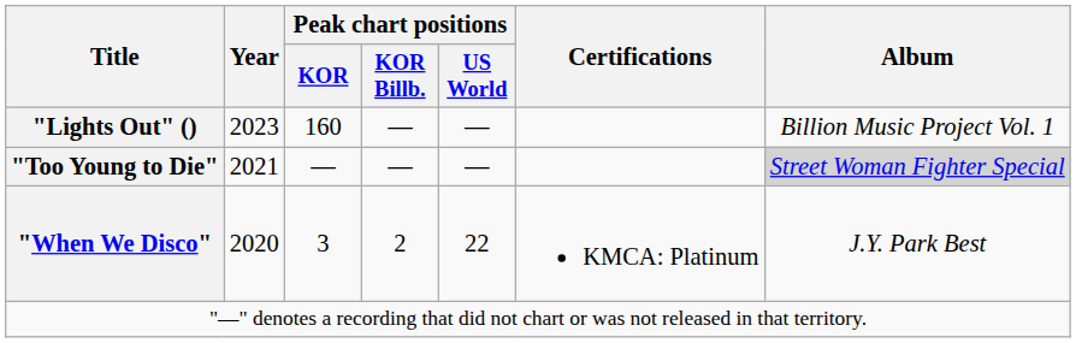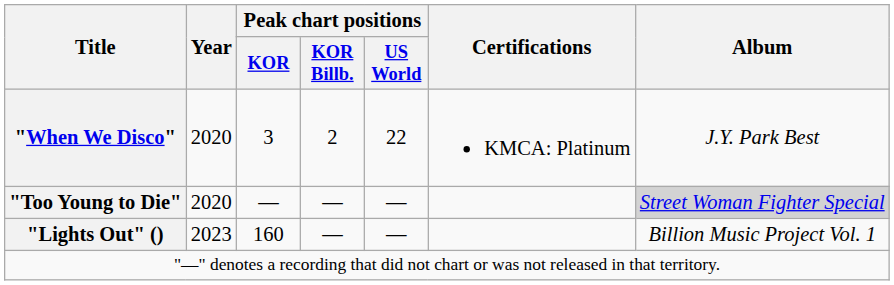rows swapped: "When We Disco" <-> "Lights Out" ()
"Too Young to Die" | Year: 2021 -> 2020
